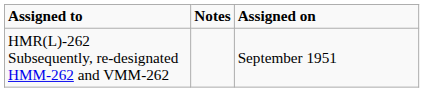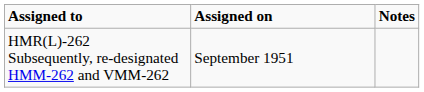columns swapped: Assigned on <-> Notes
